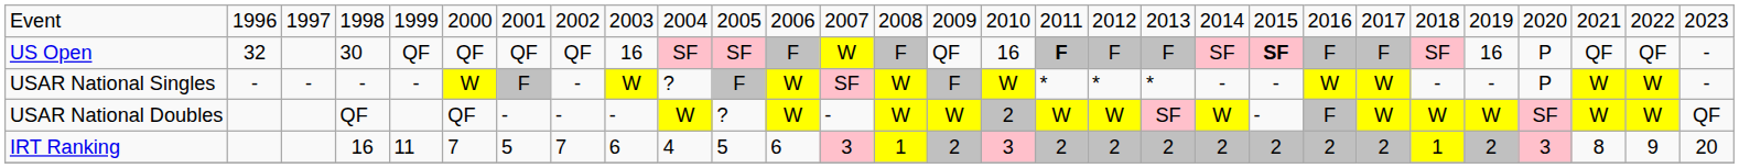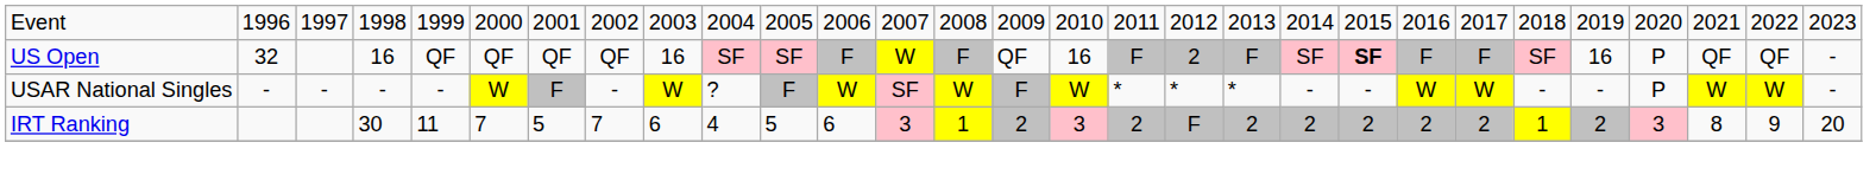US Open | column 4: 30 -> 16
US Open | column 17: bold -> normal
US Open | column 18: F -> 2
- row: USAR National Doubles | QF | QF | - | - | - | W | ? | W | - | W | W | 2 | W | W | SF | W | - | F | W | W | W | SF | W | W | QF
IRT Ranking | column 4: 16 -> 30
IRT Ranking | column 18: 2 -> F
